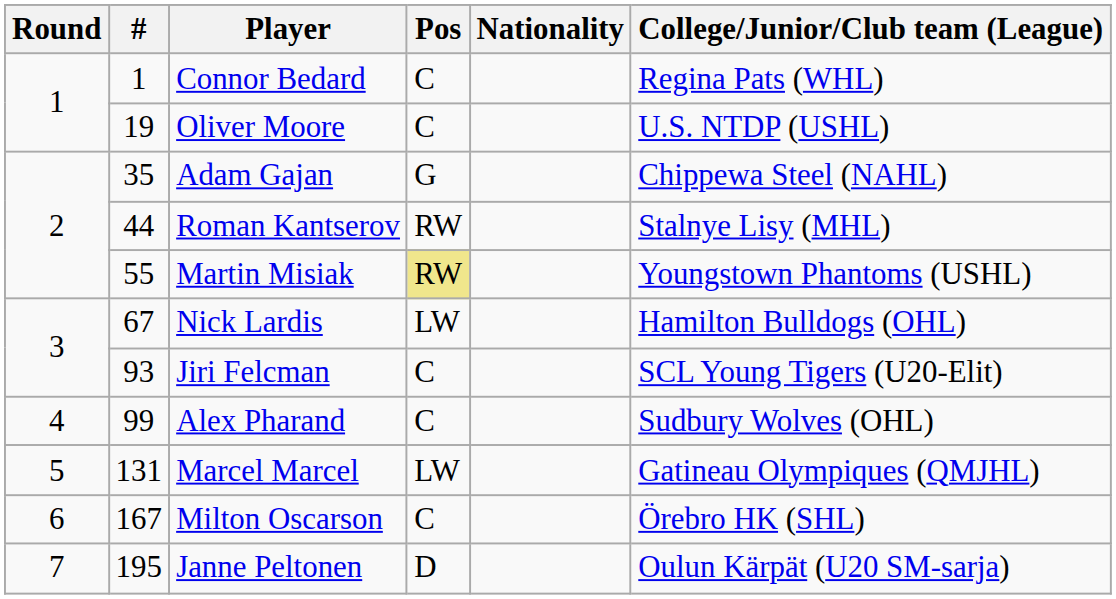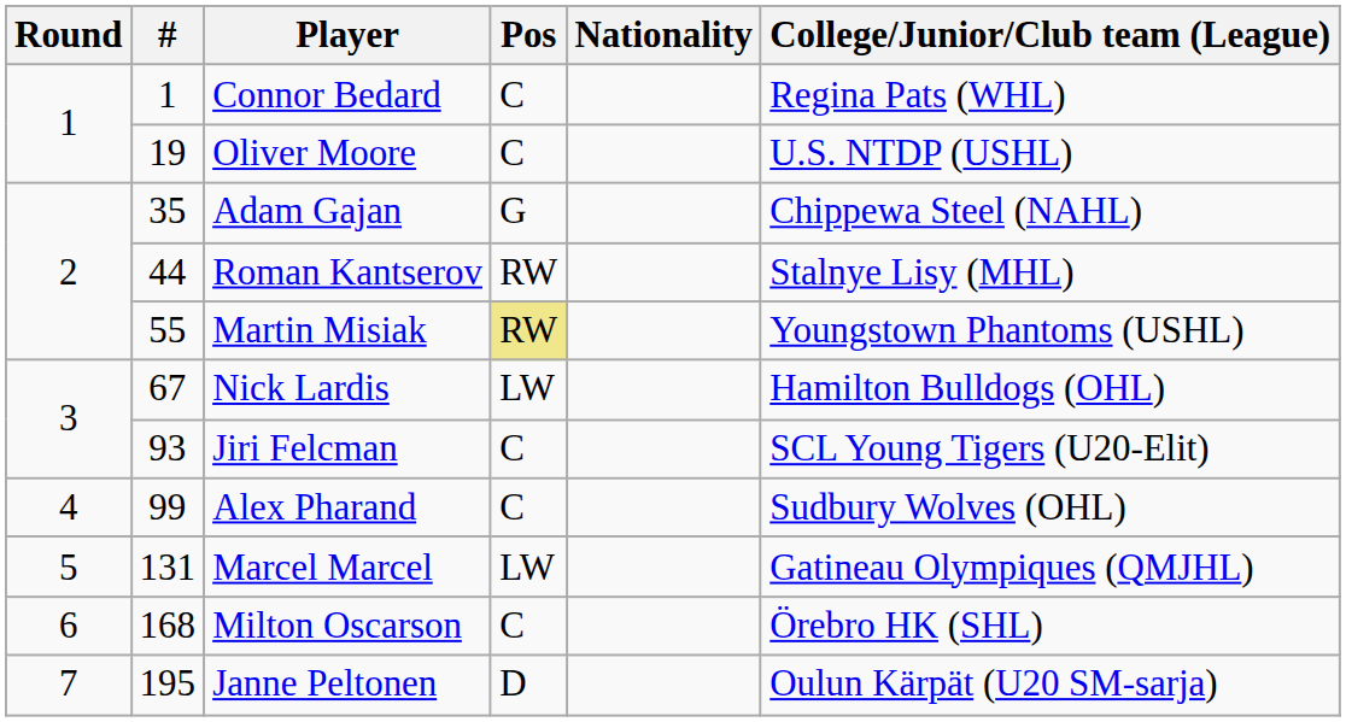Milton Oscarson | #: 167 -> 168
